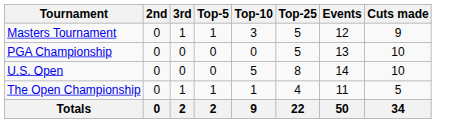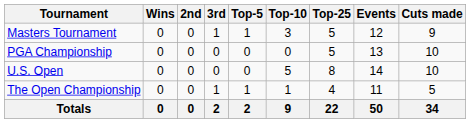+ column: Wins | 0 | 0 | 0 | 0 | 0
